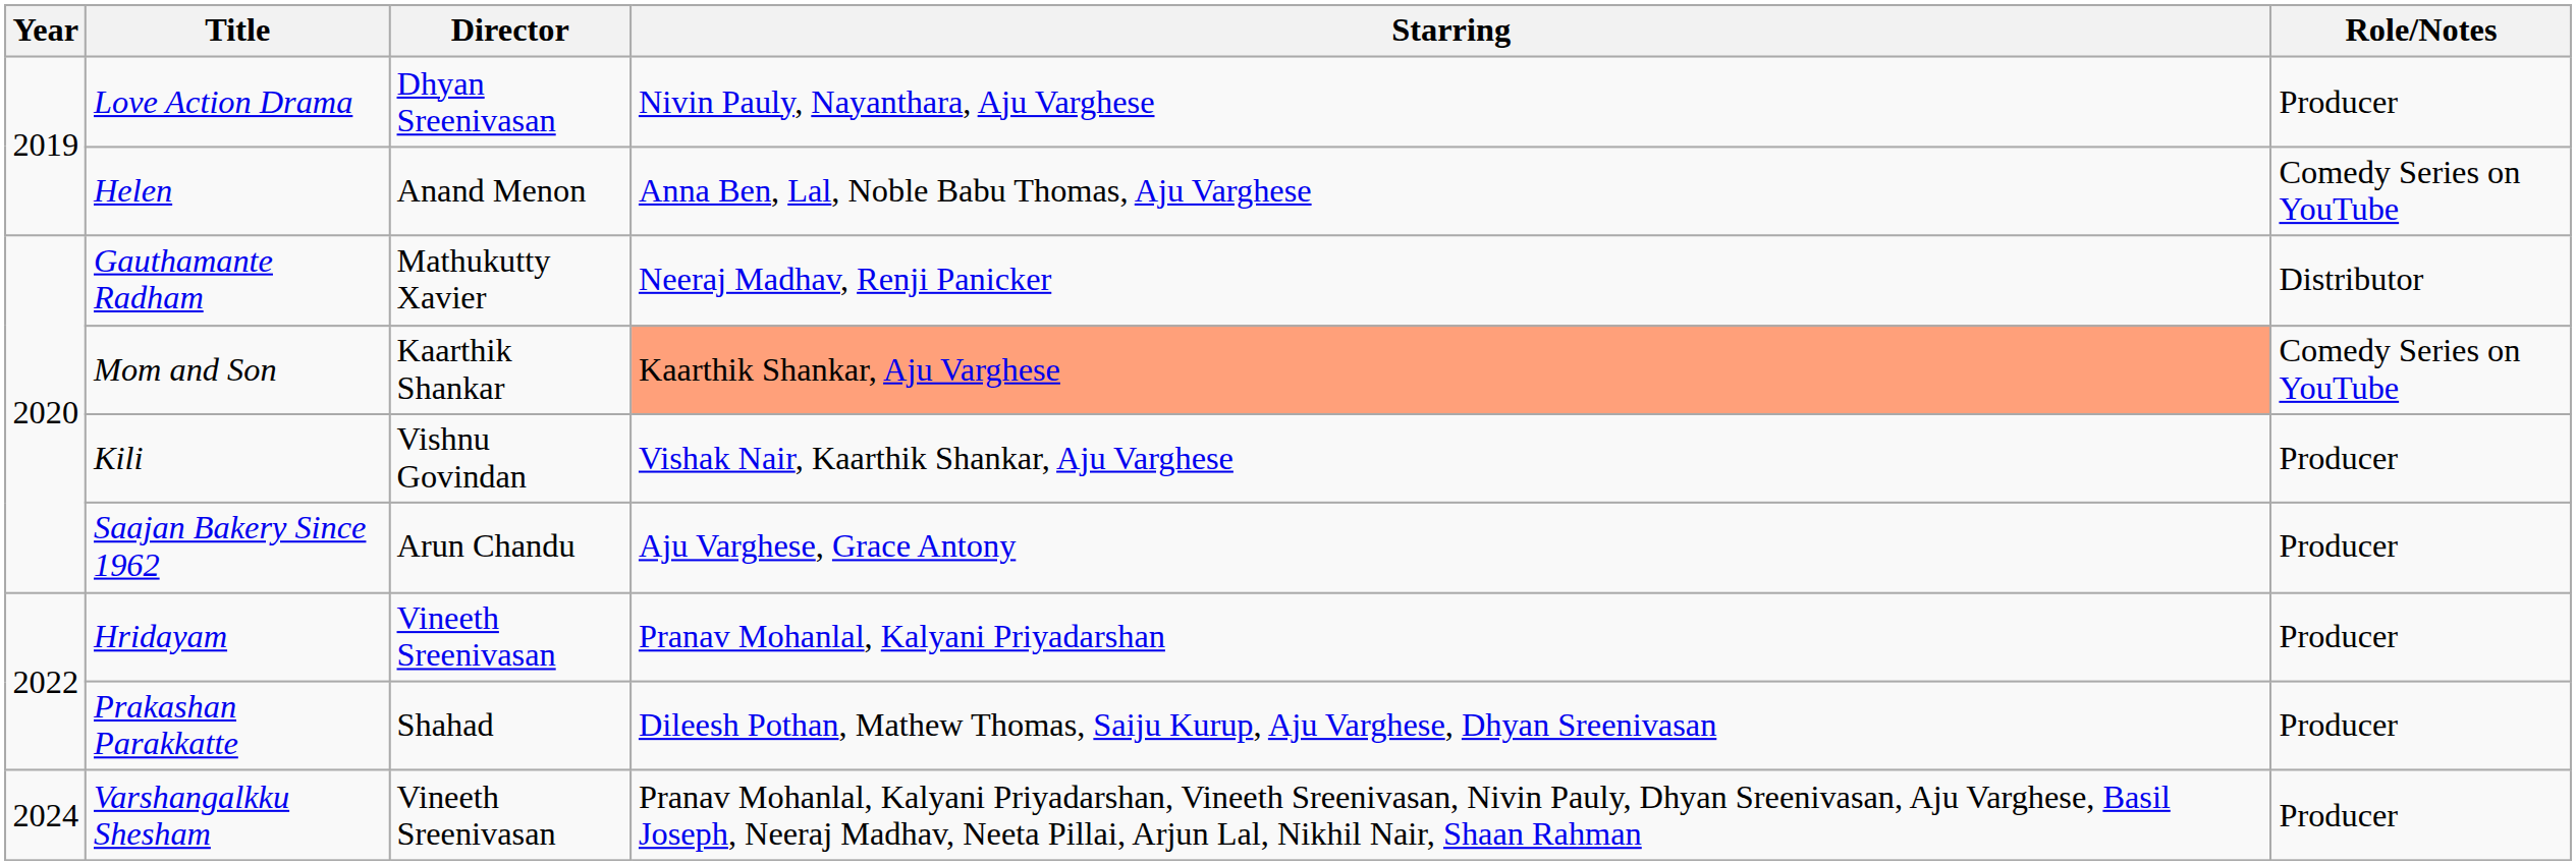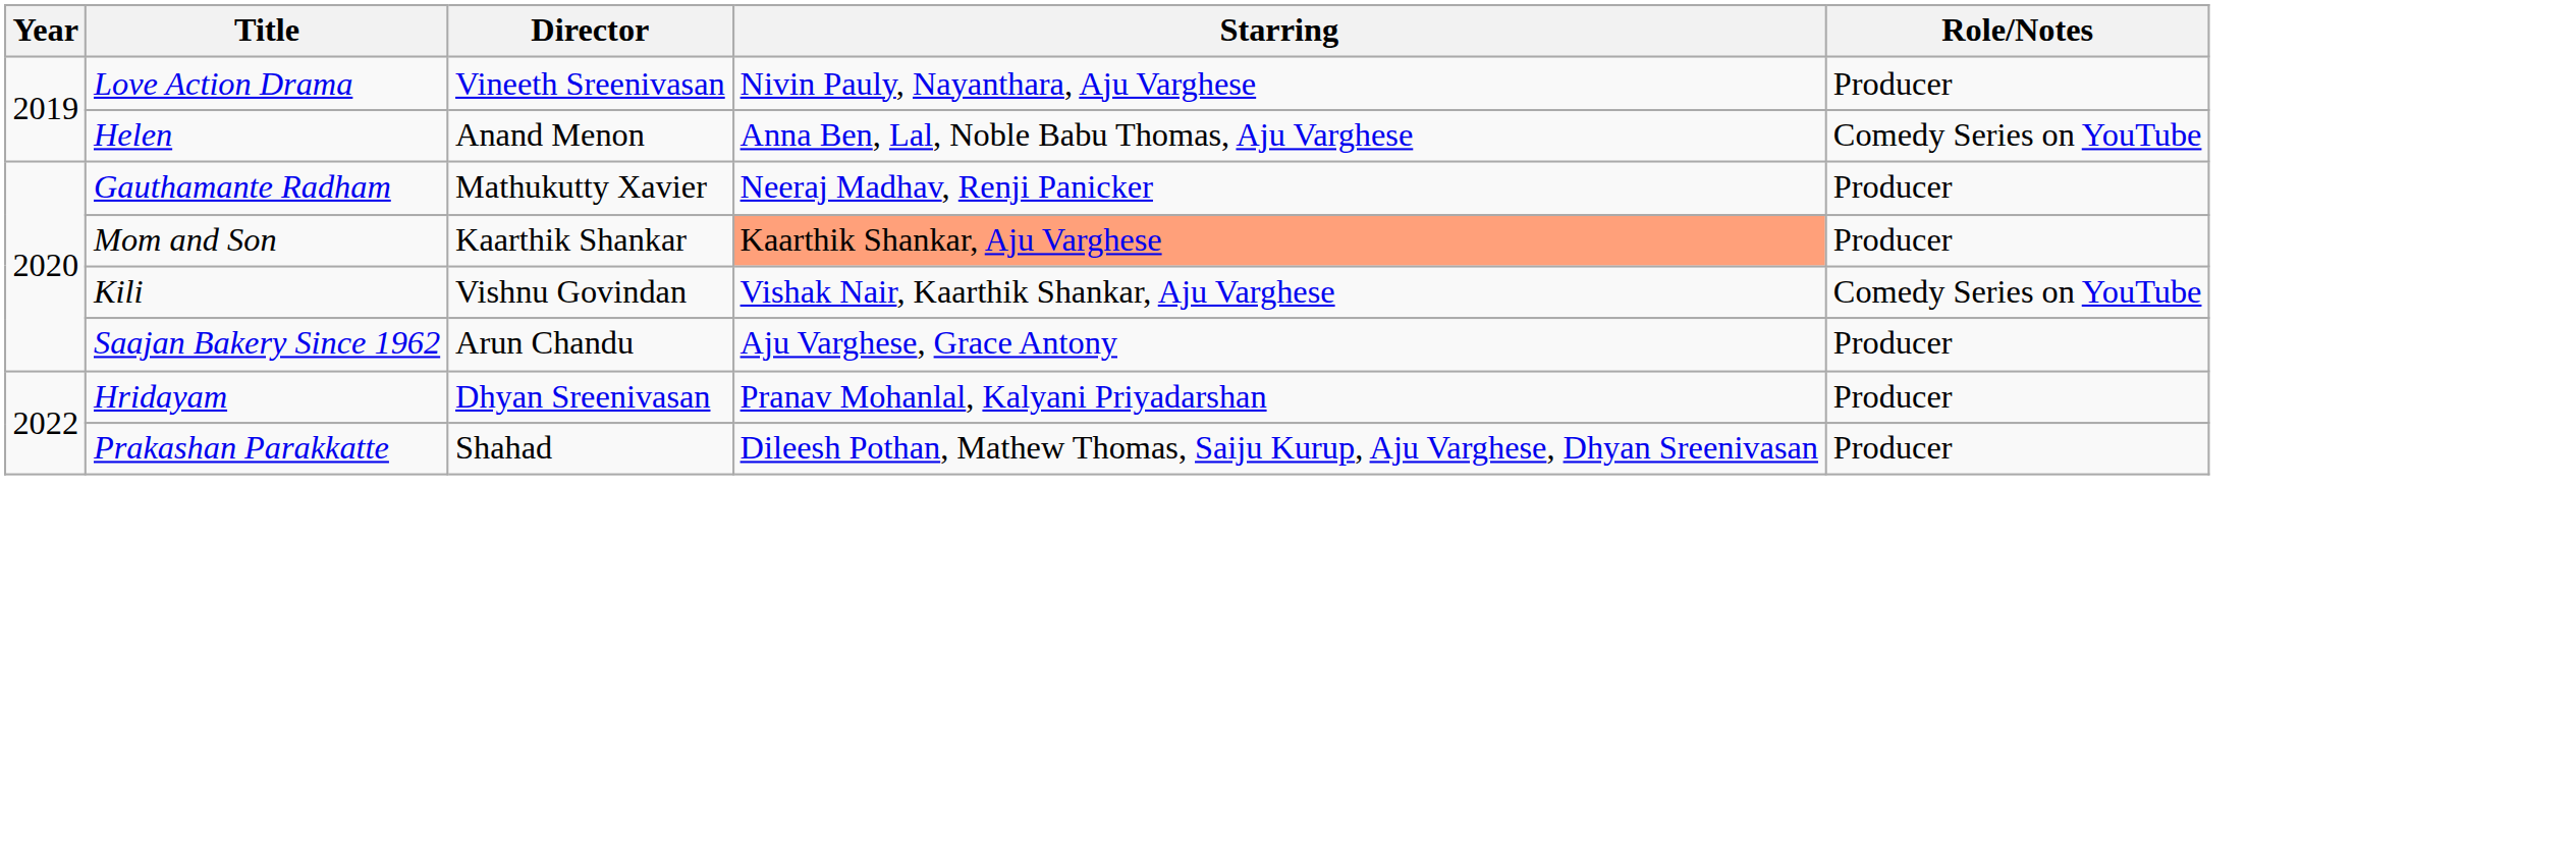Love Action Drama | Director: Dhyan Sreenivasan -> Vineeth Sreenivasan
Gauthamante Radham | Role/Notes: Distributor -> Producer
Mom and Son | Role/Notes: Comedy Series on YouTube -> Producer
Kili | Role/Notes: Producer -> Comedy Series on YouTube
Hridayam | Director: Vineeth Sreenivasan -> Dhyan Sreenivasan
- row: 2024 | Varshangalkku Shesham | Vineeth Sreenivasan | Pranav Mohanlal, Kalyani Priyadarshan, Vineeth Sreenivasan, Nivin Pauly, Dhyan Sreenivasan, Aju Varghese, Basil Joseph, Neeraj Madhav, Neeta Pillai, Arjun Lal, Nikhil Nair, Shaan Rahman | Producer
